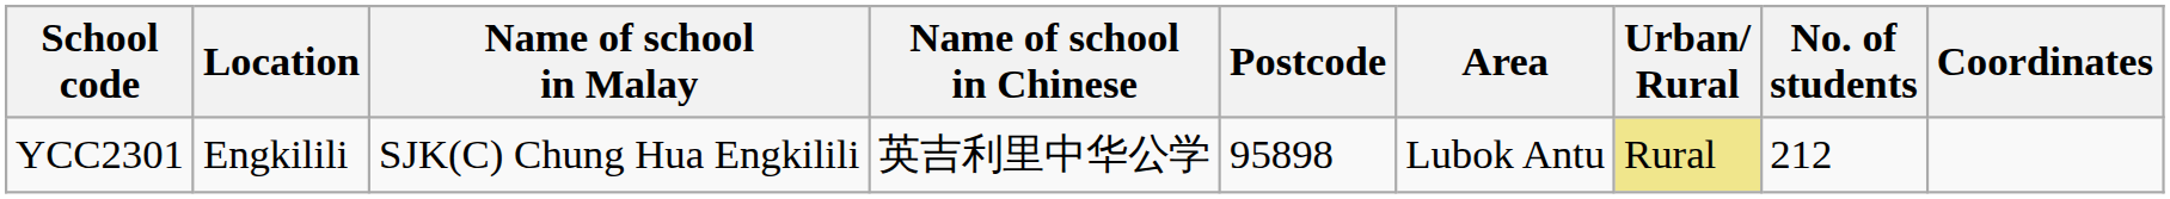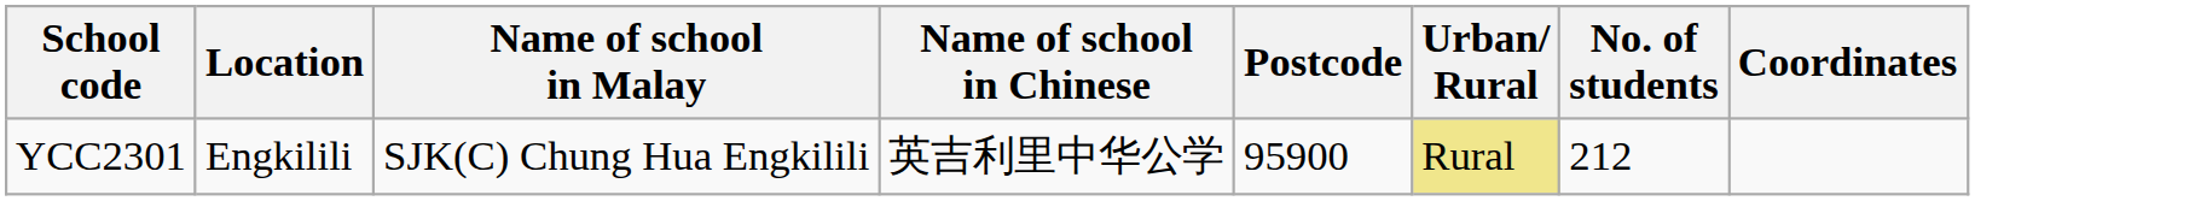- column: Area | Lubok Antu
YCC2301 | Postcode: 95898 -> 95900
